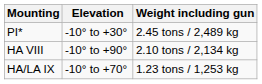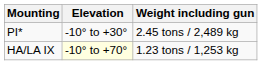- row: HA VIII | -10° to +90° | 2.10 tons / 2,134 kg
HA/LA IX | Elevation: no background -> lightyellow background
